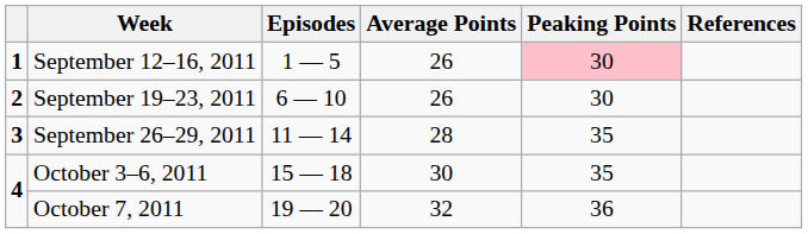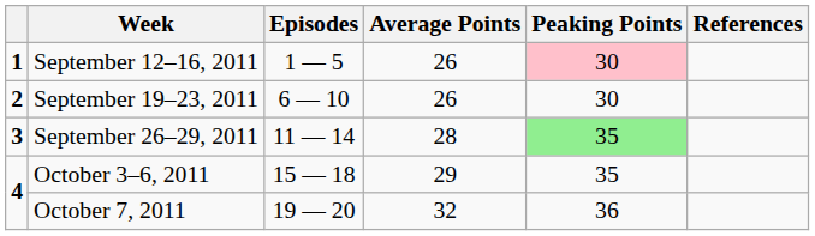September 26–29, 2011 | Peaking Points: no background -> lightgreen background
October 3–6, 2011 | Average Points: 30 -> 29
